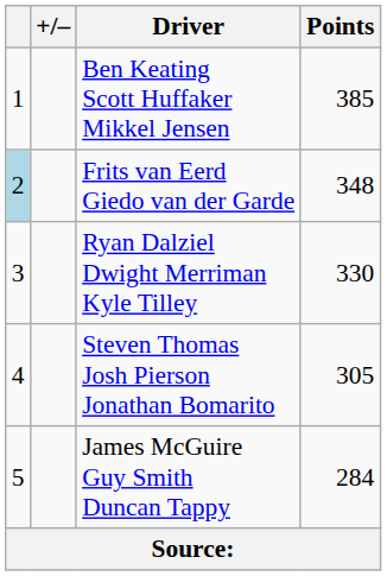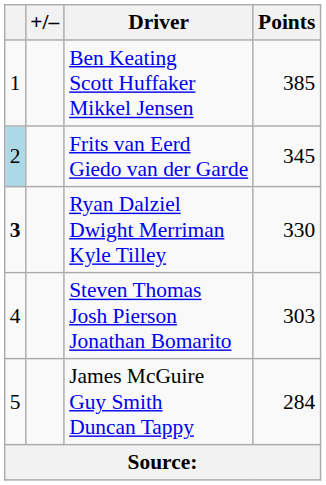Frits van Eerd Giedo van der Garde | Points: 348 -> 345
Ryan Dalziel Dwight Merriman Kyle Tilley | column 1: normal -> bold
Steven Thomas Josh Pierson Jonathan Bomarito | Points: 305 -> 303
